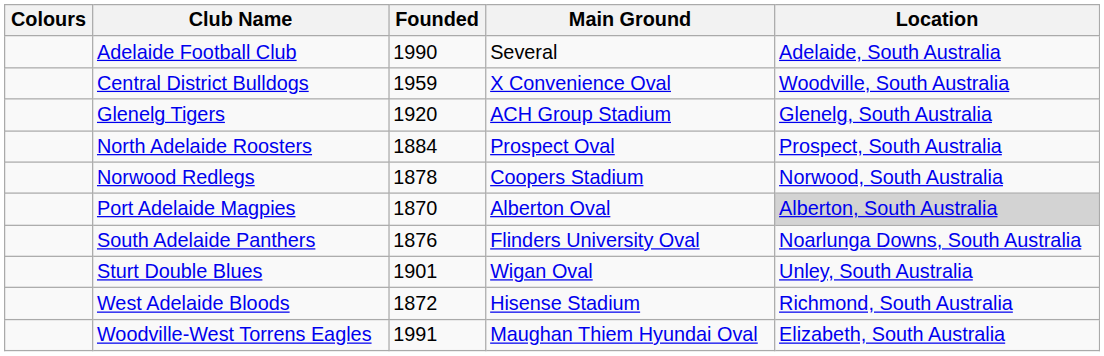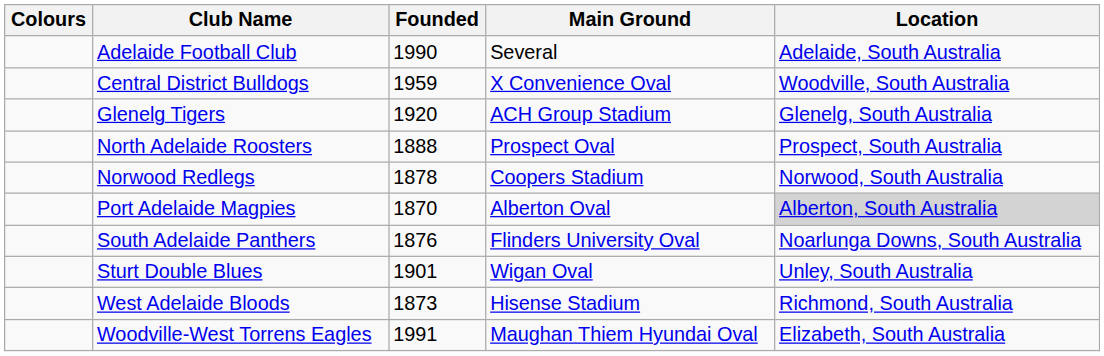North Adelaide Roosters | Founded: 1884 -> 1888
West Adelaide Bloods | Founded: 1872 -> 1873
